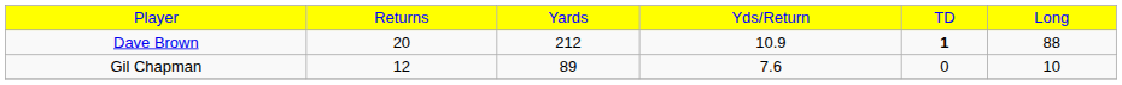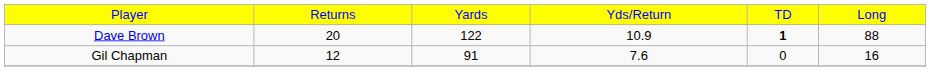Dave Brown | column 3: 212 -> 122
Gil Chapman | column 3: 89 -> 91
Gil Chapman | column 6: 10 -> 16
